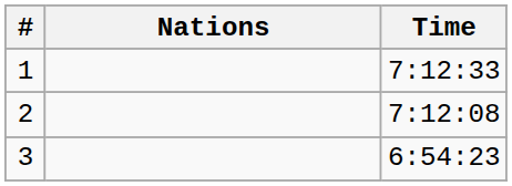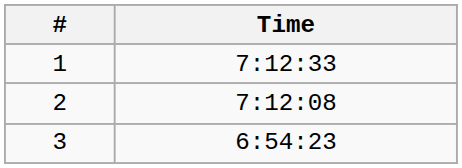- column: Nations
